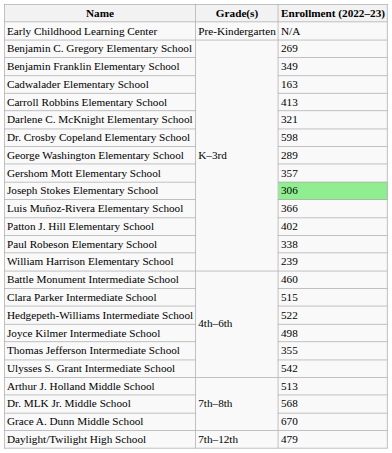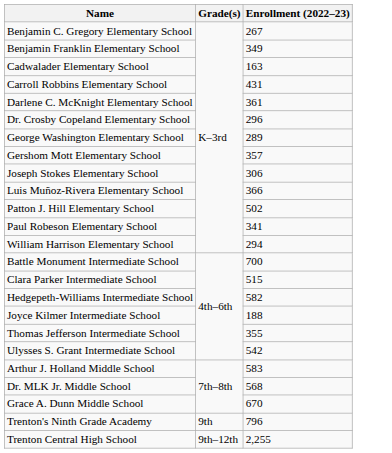- row: Early Childhood Learning Center | Pre-Kindergarten | N/A
Benjamin C. Gregory Elementary School | Enrollment (2022–23): 269 -> 267
Carroll Robbins Elementary School | Enrollment (2022–23): 413 -> 431
Darlene C. McKnight Elementary School | Enrollment (2022–23): 321 -> 361
Dr. Crosby Copeland Elementary School | Enrollment (2022–23): 598 -> 296
Joseph Stokes Elementary School | Enrollment (2022–23): lightgreen background -> no background
Patton J. Hill Elementary School | Enrollment (2022–23): 402 -> 502
Paul Robeson Elementary School | Enrollment (2022–23): 338 -> 341
William Harrison Elementary School | Enrollment (2022–23): 239 -> 294
Battle Monument Intermediate School | Enrollment (2022–23): 460 -> 700
Hedgepeth-Williams Intermediate School | Enrollment (2022–23): 522 -> 582
Joyce Kilmer Intermediate School | Enrollment (2022–23): 498 -> 188
Arthur J. Holland Middle School | Enrollment (2022–23): 513 -> 583
- row: Daylight/Twilight High School | 7th–12th | 479
+ row: Trenton's Ninth Grade Academy | 9th | 796
+ row: Trenton Central High School | 9th–12th | 2,255
